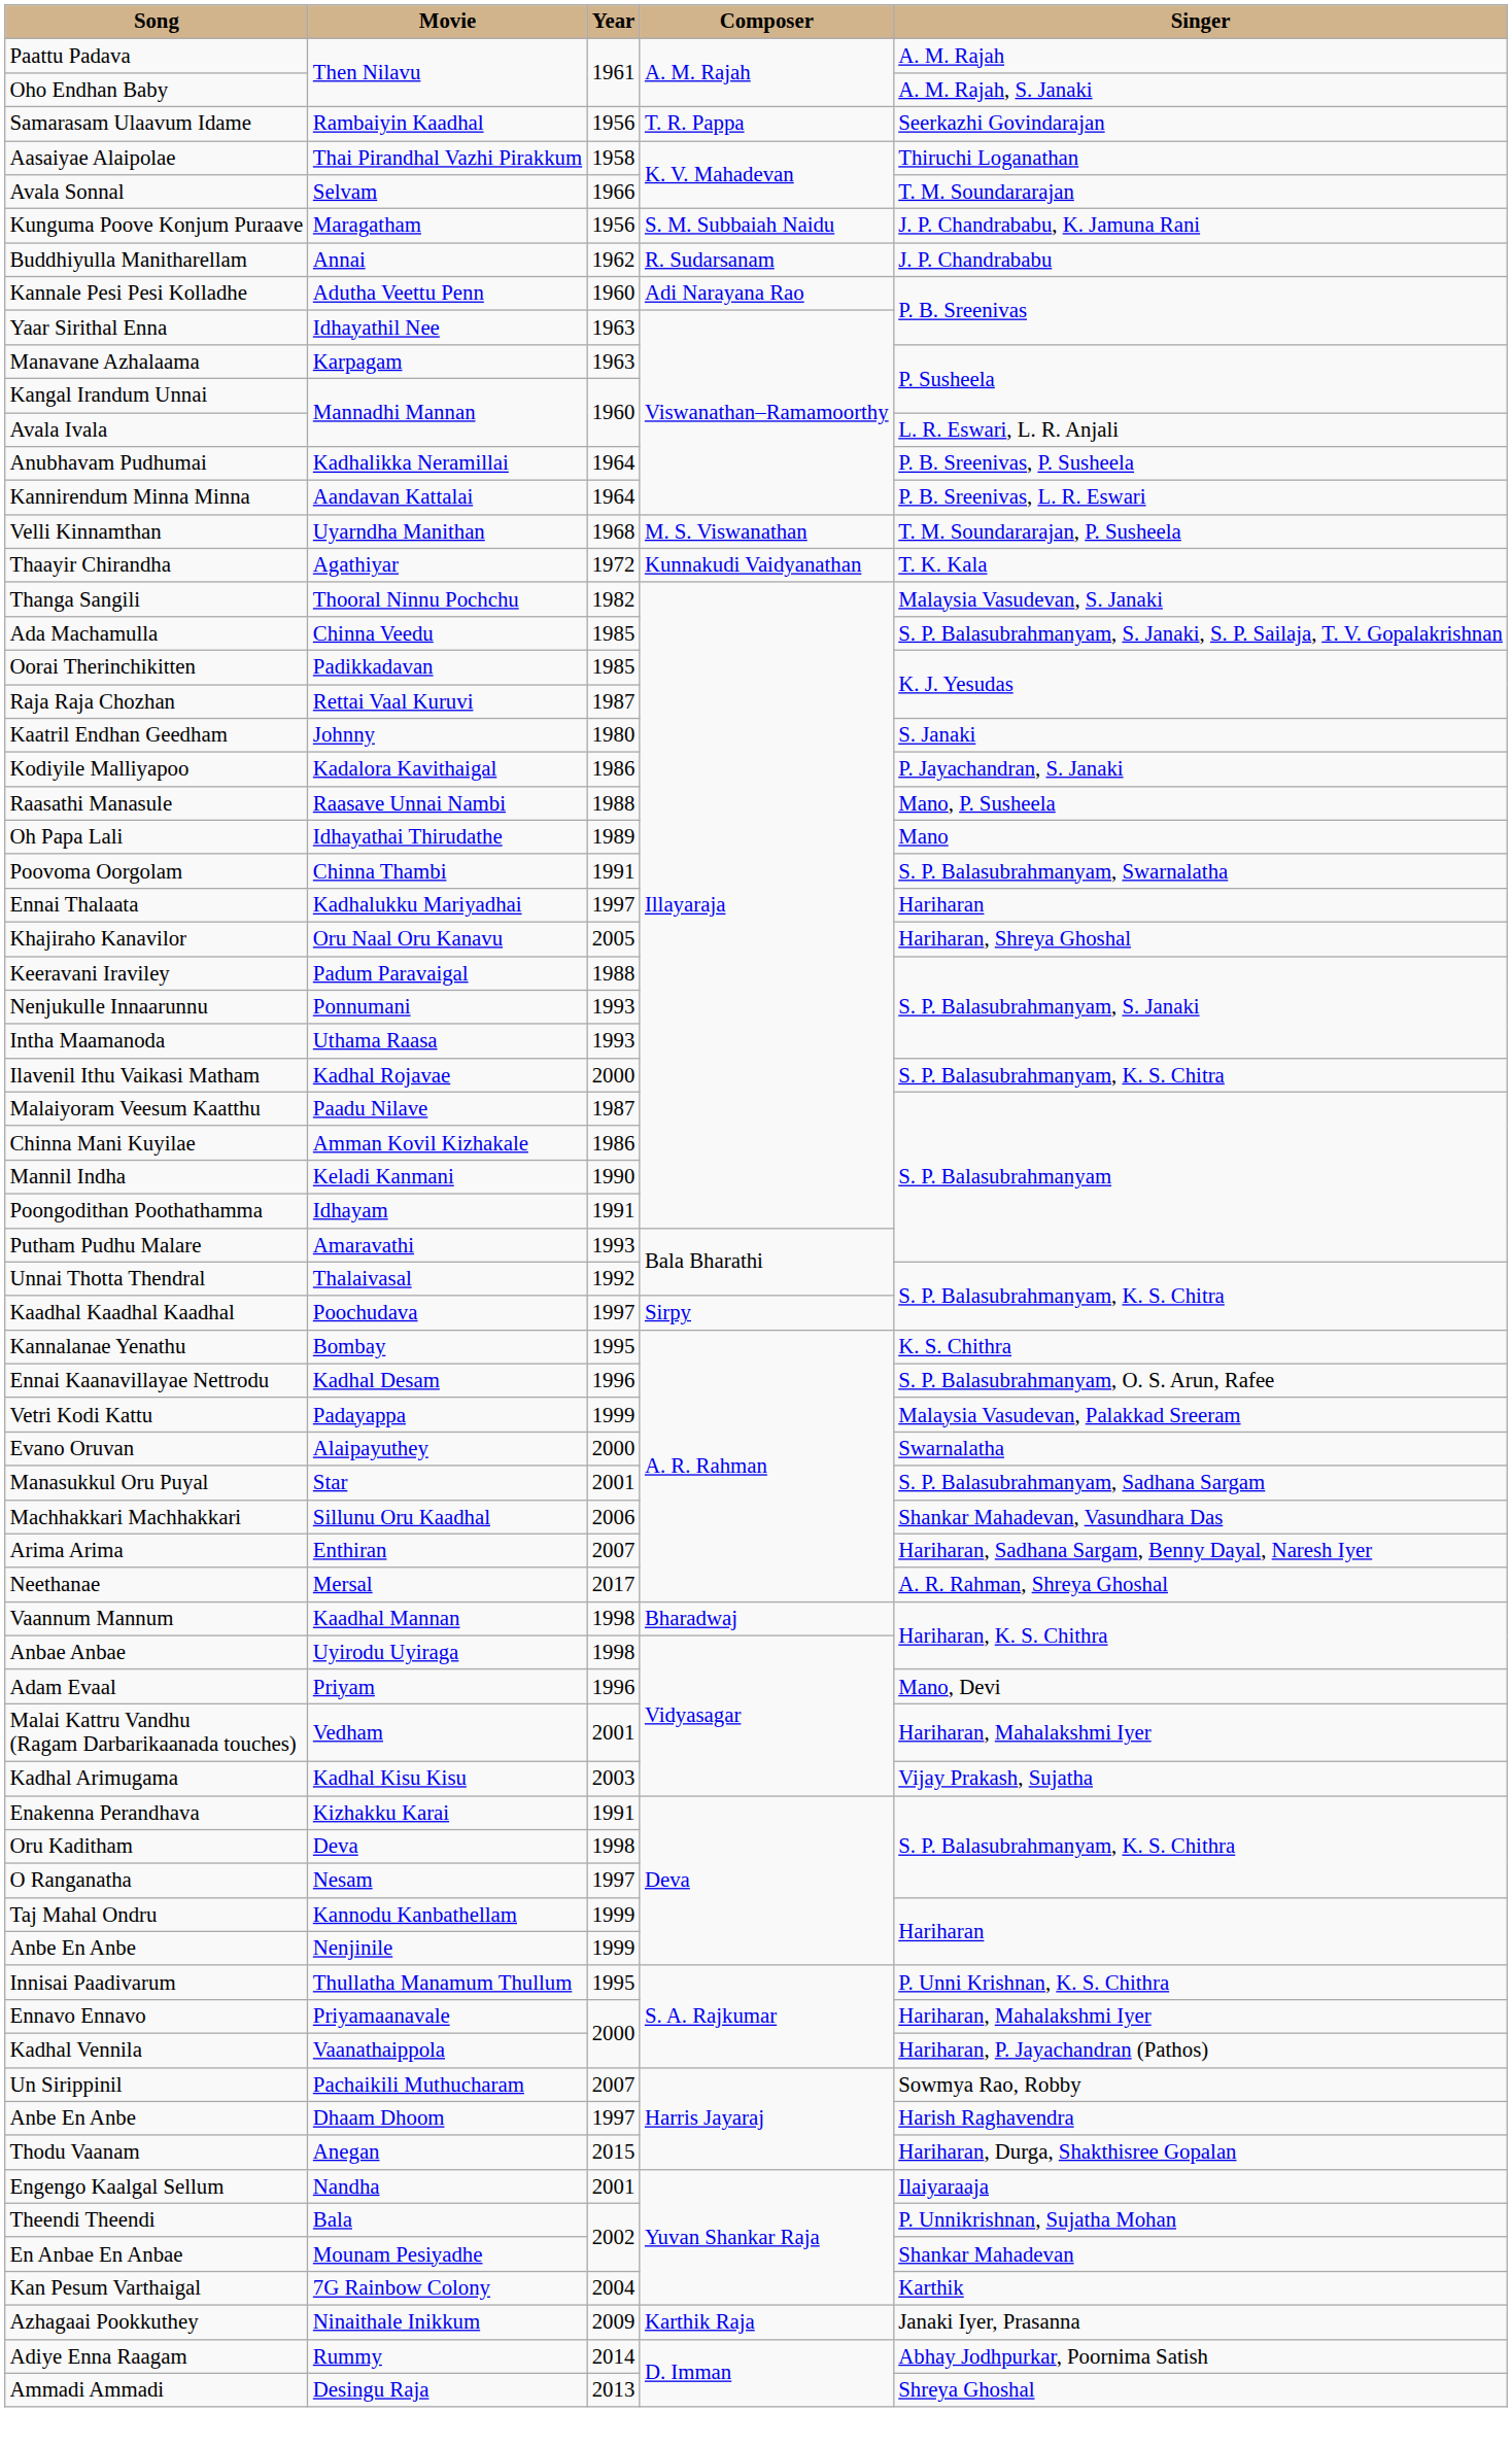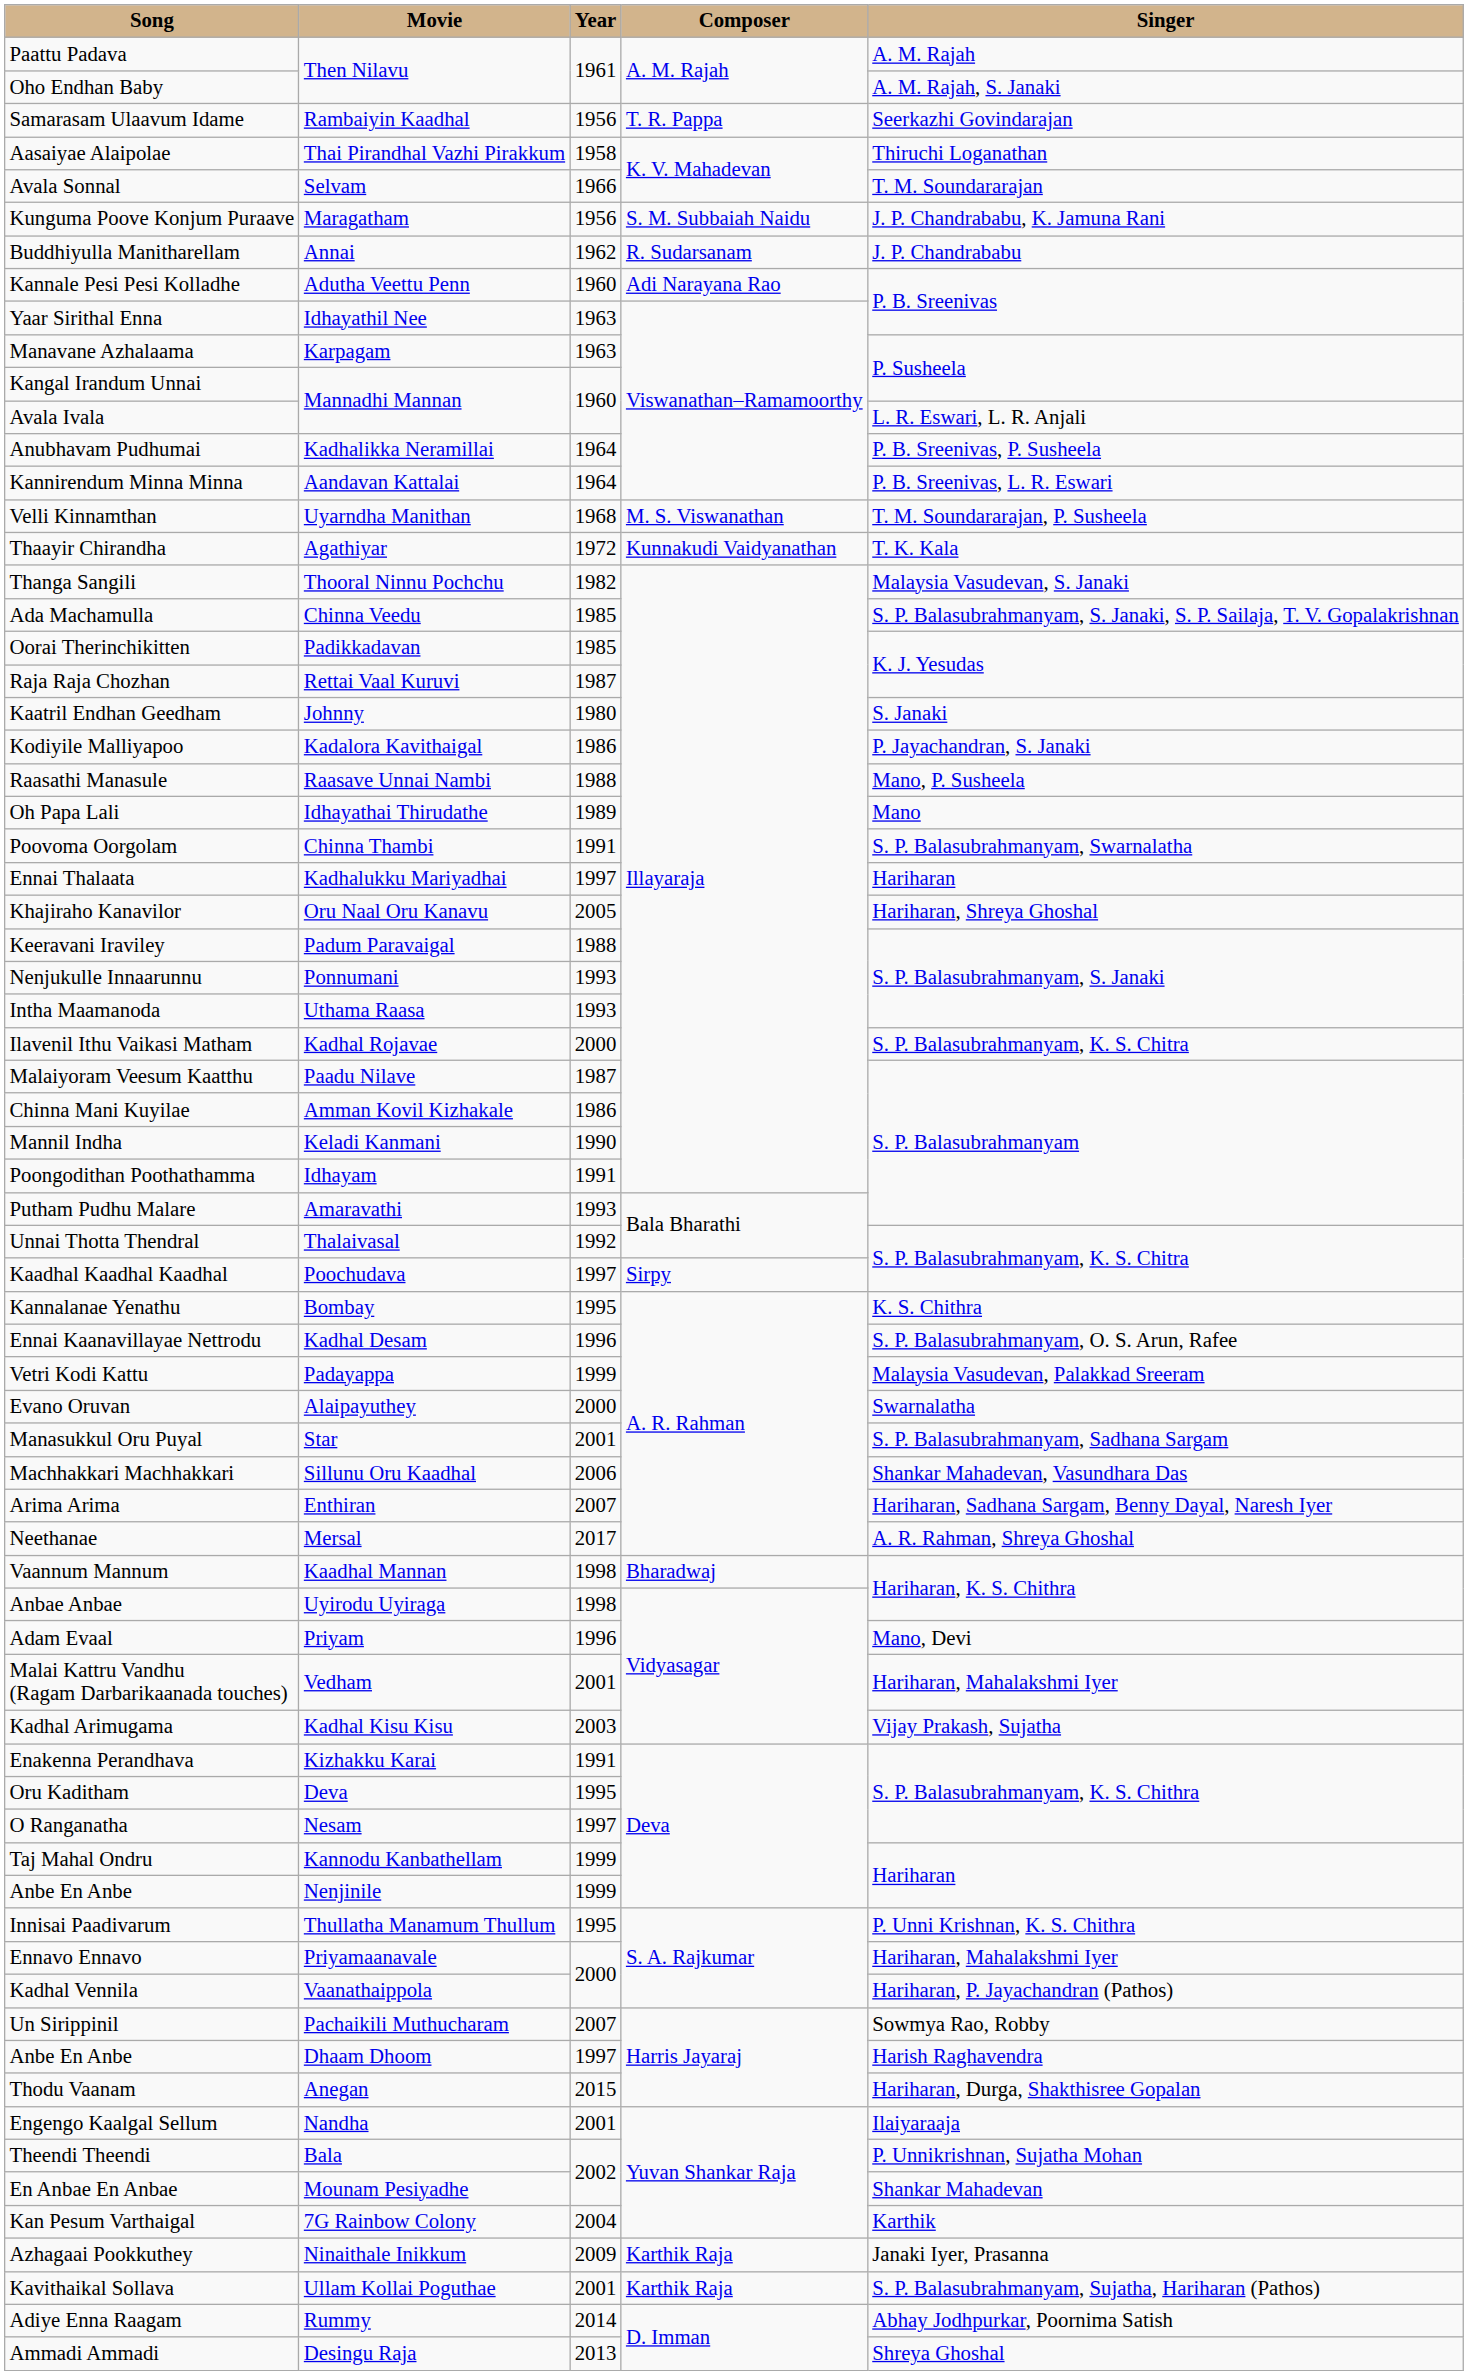Oru Kaditham | Year: 1998 -> 1995
+ row: Kavithaikal Sollava | Ullam Kollai Poguthae | 2001 | Karthik Raja | S. P. Balasubrahmanyam, Sujatha, Hariharan (Pathos)
